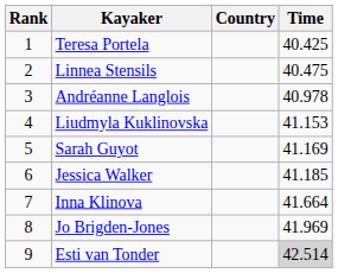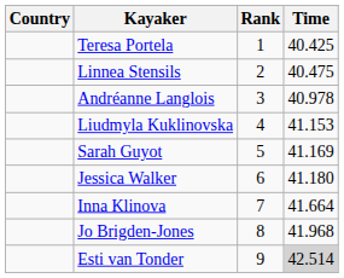columns swapped: Rank <-> Country
Jessica Walker | Time: 41.185 -> 41.180
Jo Brigden-Jones | Time: 41.969 -> 41.968
